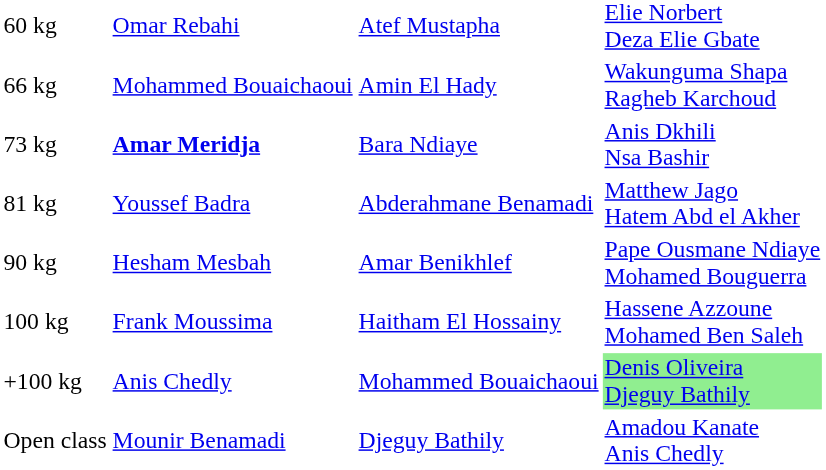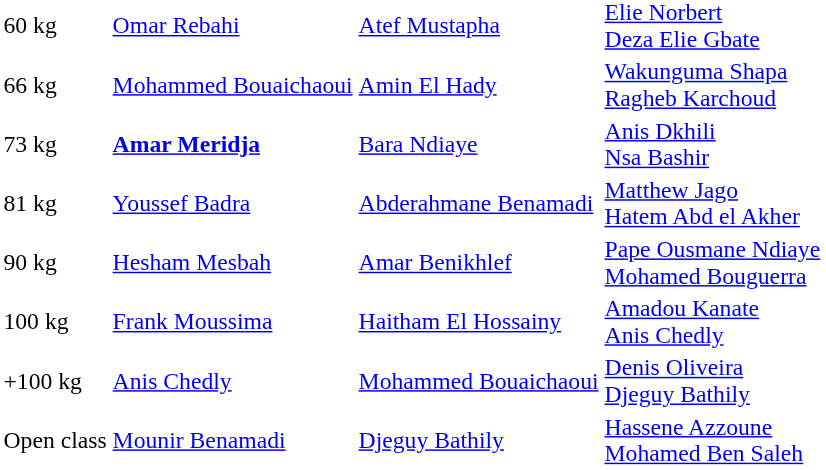100 kg | column 4: Hassene Azzoune Mohamed Ben Saleh -> Amadou Kanate Anis Chedly
+100 kg | column 4: lightgreen background -> no background
Open class | column 4: Amadou Kanate Anis Chedly -> Hassene Azzoune Mohamed Ben Saleh
